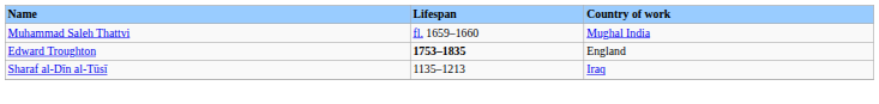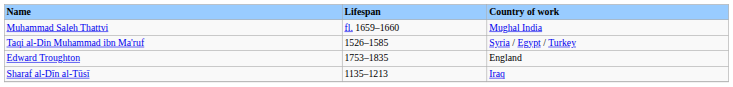+ row: Taqi al-Din Muhammad ibn Ma'ruf | 1526–1585 | Syria / Egypt / Turkey
Edward Troughton | Lifespan: bold -> normal
